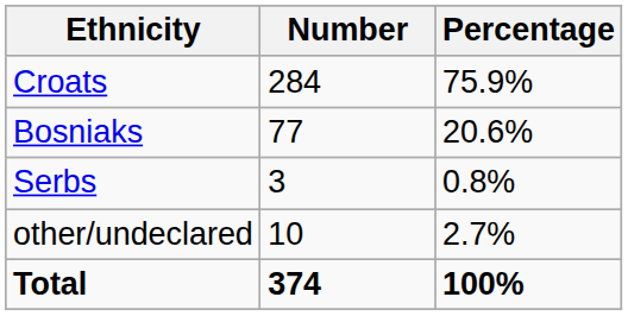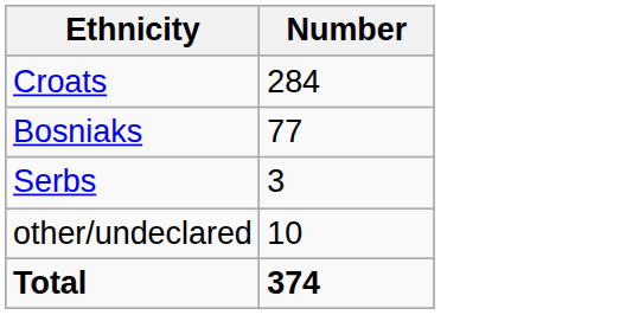- column: Percentage | 75.9% | 20.6% | 0.8% | 2.7% | 100%
